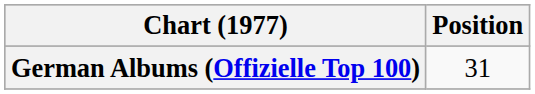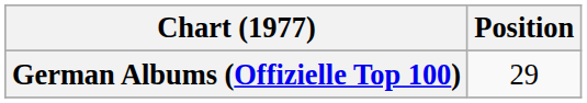German Albums (Offizielle Top 100) | Position: 31 -> 29
